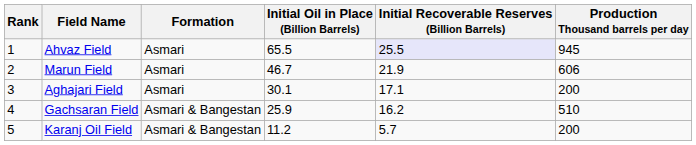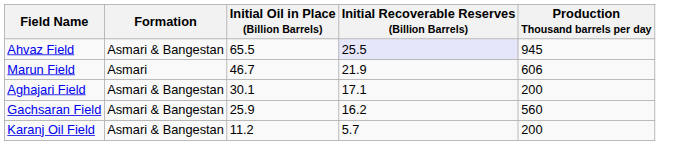- column: Rank | 1 | 2 | 3 | 4 | 5
Ahvaz Field | Formation: Asmari -> Asmari & Bangestan
Aghajari Field | Formation: Asmari -> Asmari & Bangestan
Gachsaran Field | Production Thousand barrels per day: 510 -> 560
